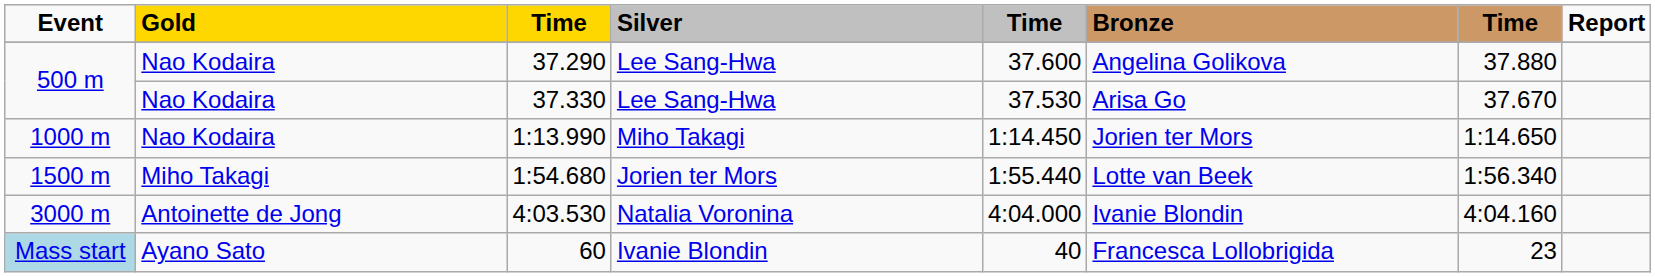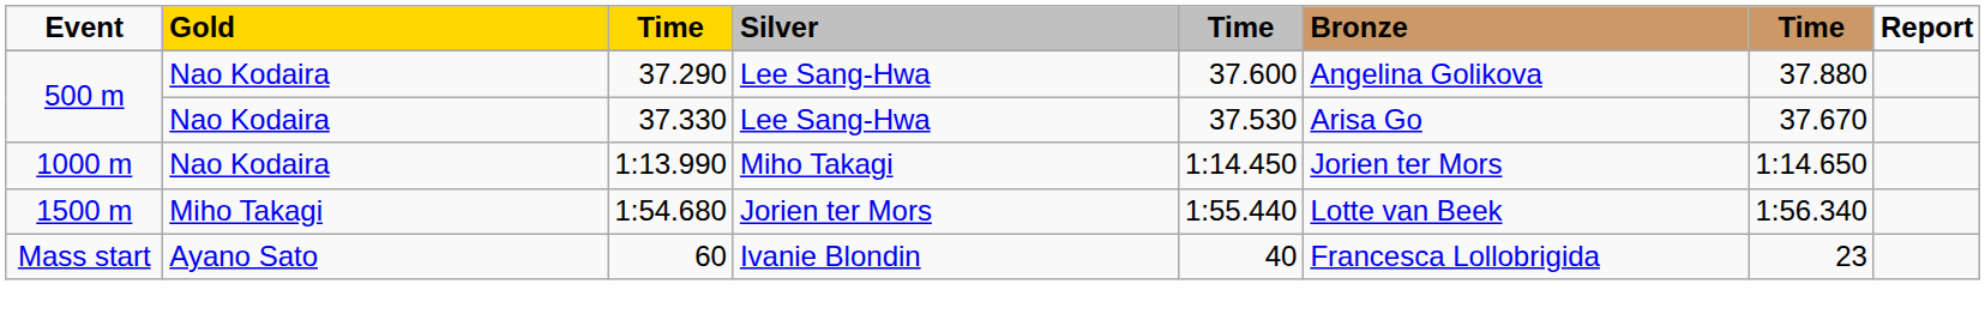- row: 3000 m | Antoinette de Jong | 4:03.530 | Natalia Voronina | 4:04.000 | Ivanie Blondin | 4:04.160
60 | Event: lightblue background -> no background
